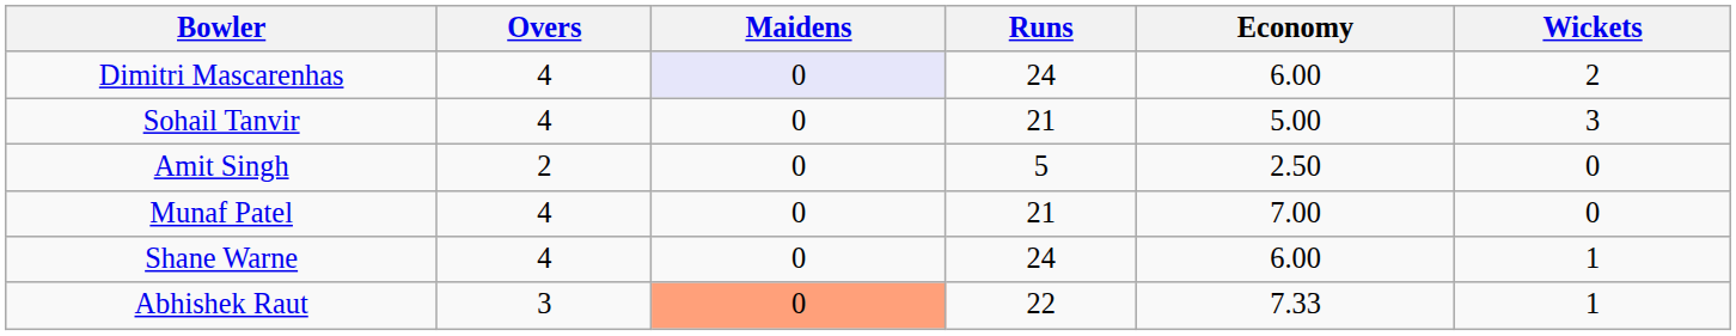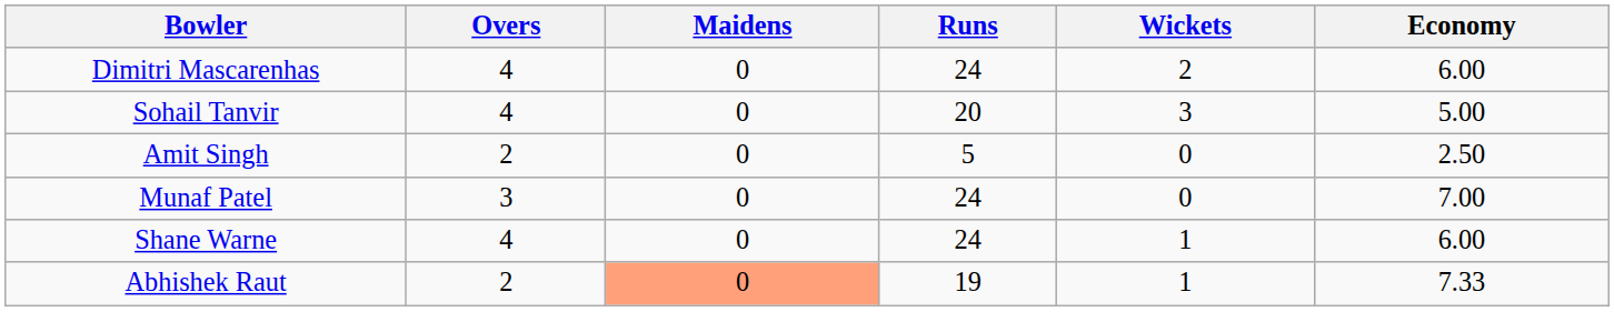columns swapped: Wickets <-> Economy
Dimitri Mascarenhas | Maidens: lavender background -> no background
Sohail Tanvir | Runs: 21 -> 20
Munaf Patel | Overs: 4 -> 3
Munaf Patel | Runs: 21 -> 24
Abhishek Raut | Overs: 3 -> 2
Abhishek Raut | Runs: 22 -> 19
